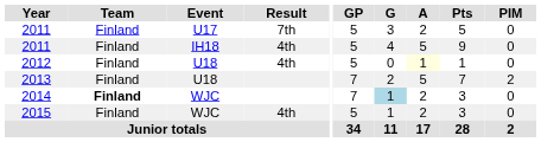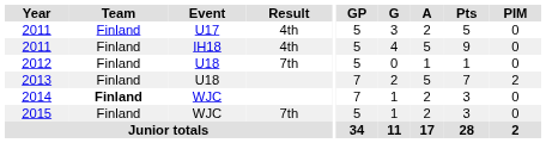2011 / U17 | Result: 7th -> 4th
2012 | Result: 4th -> 7th
2012 | A: lightyellow background -> no background
2014 | G: lightblue background -> no background
2015 | Result: 4th -> 7th
